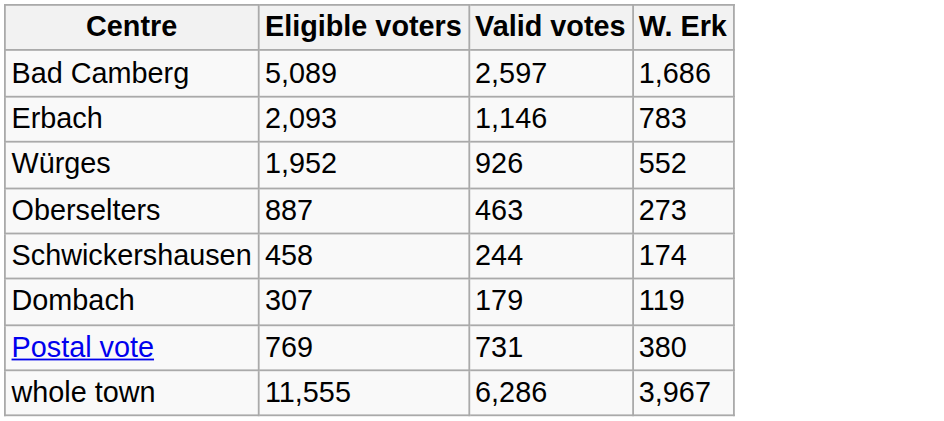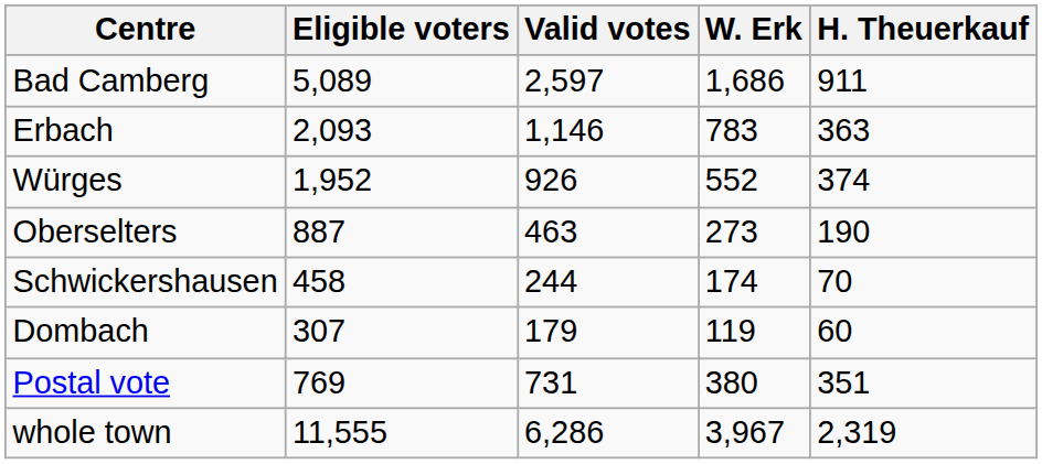+ column: H. Theuerkauf | 911 | 363 | 374 | 190 | 70 | 60 | 351 | 2,319
